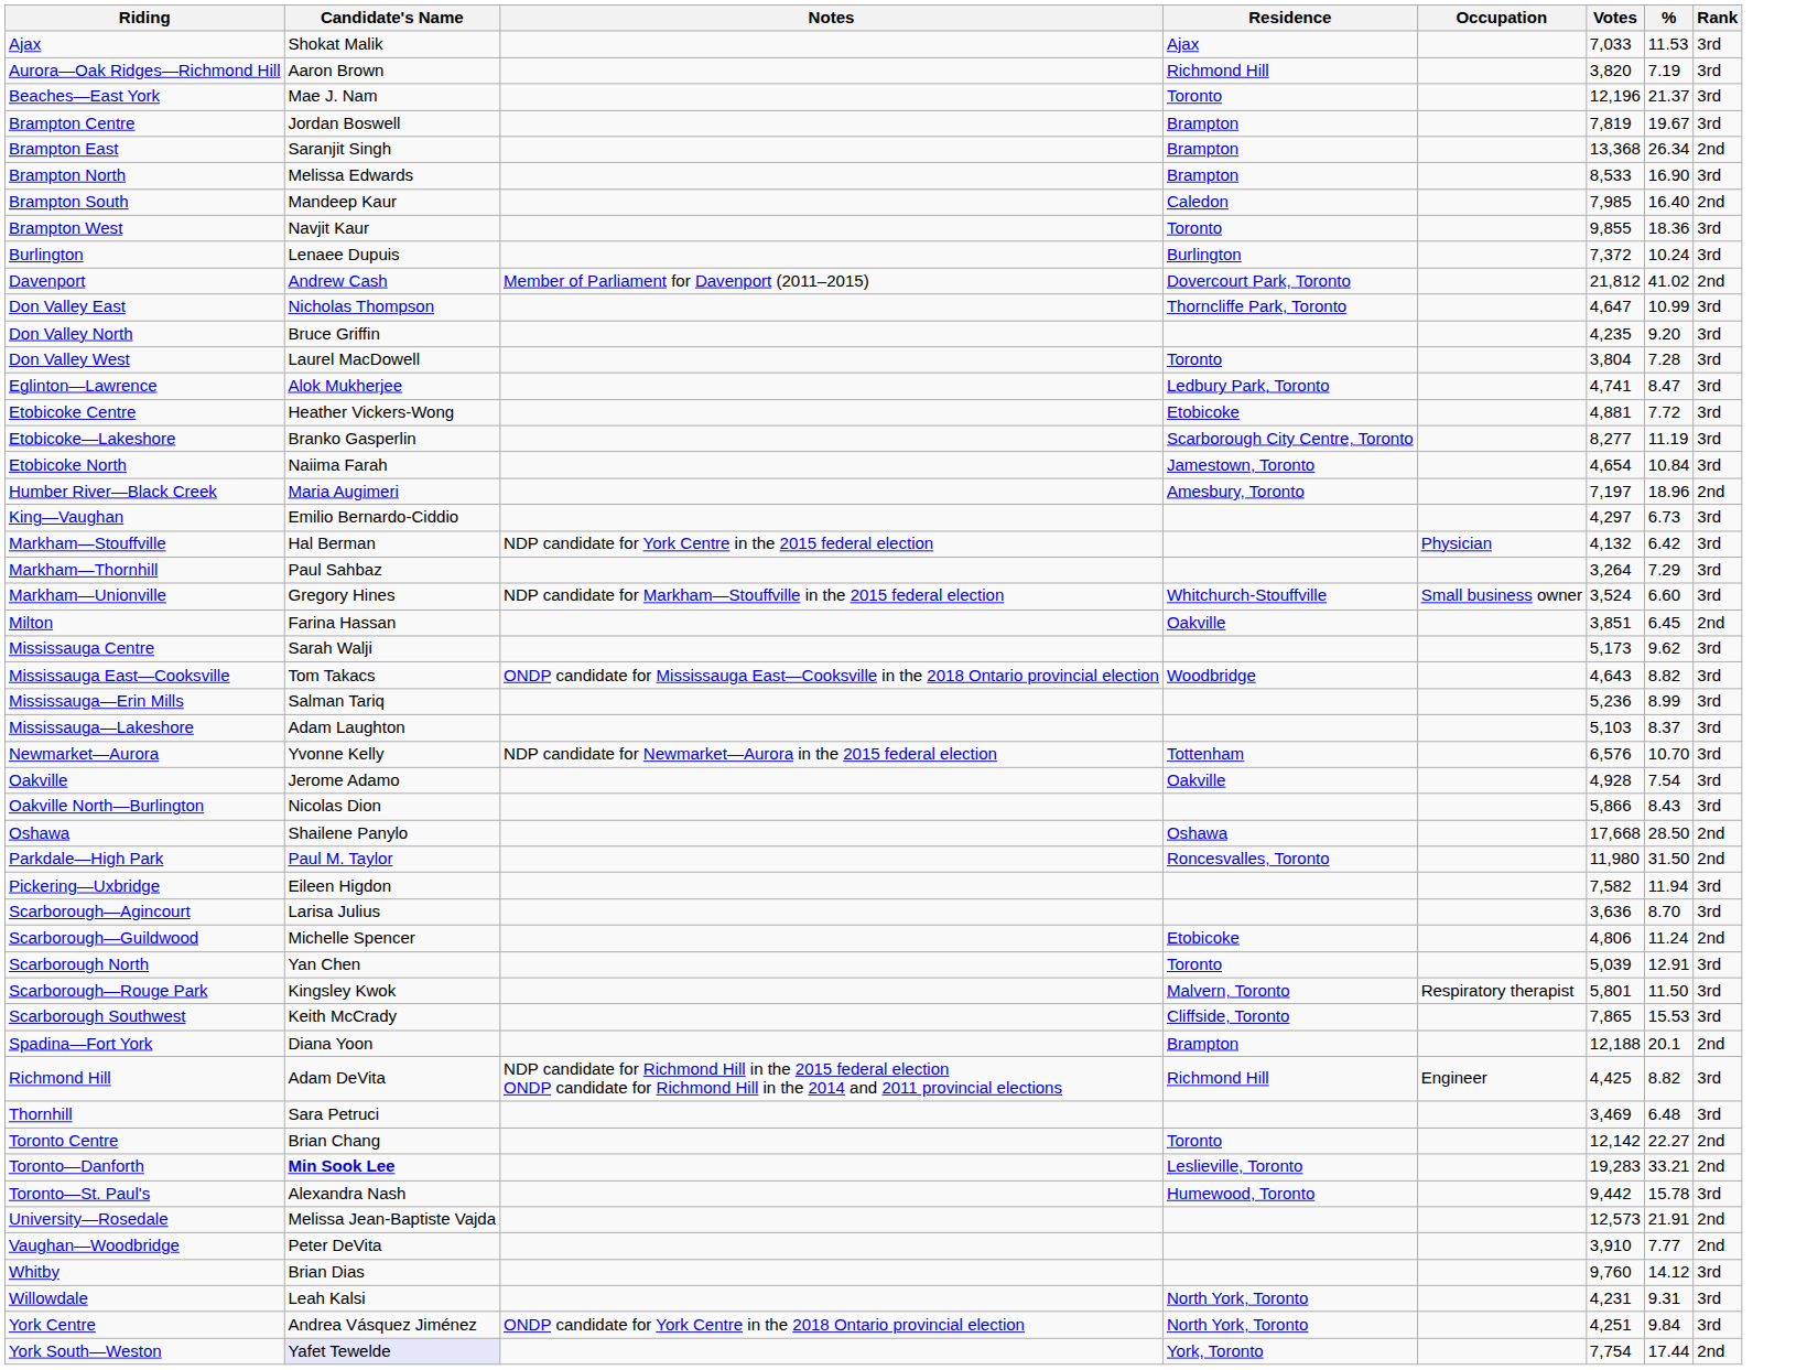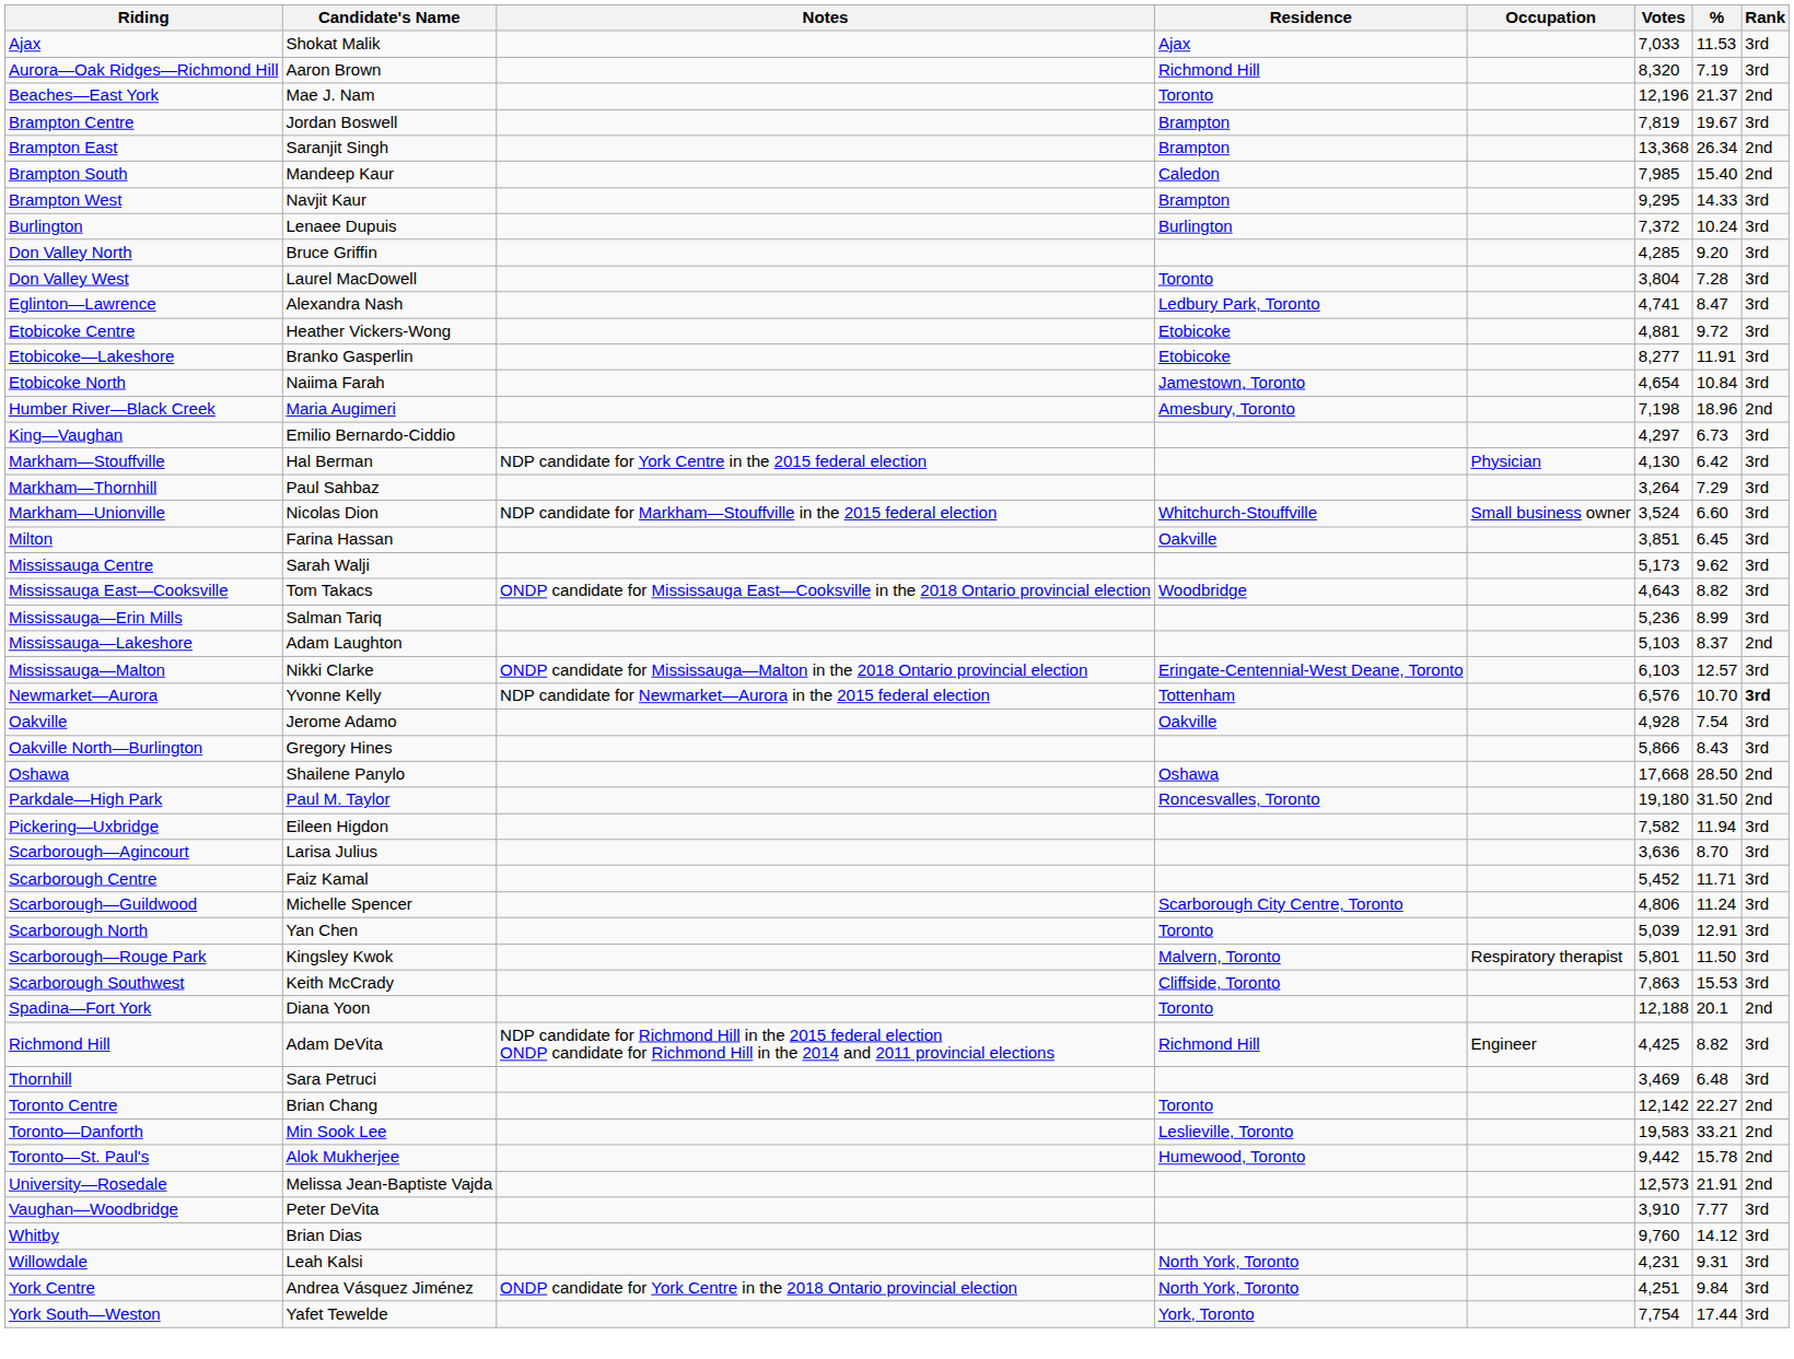Aurora—Oak Ridges—Richmond Hill | Votes: 3,820 -> 8,320
Beaches—East York | Rank: 3rd -> 2nd
- row: Brampton North | Melissa Edwards | Brampton | 8,533 | 16.90 | 3rd
Brampton South | %: 16.40 -> 15.40
Brampton West | Residence: Toronto -> Brampton
Brampton West | Votes: 9,855 -> 9,295
Brampton West | %: 18.36 -> 14.33
- row: Davenport | Andrew Cash | Member of Parliament for Davenport (2011–2015) | Dovercourt Park, Toronto | 21,812 | 41.02 | 2nd
- row: Don Valley East | Nicholas Thompson | Thorncliffe Park, Toronto | 4,647 | 10.99 | 3rd
Don Valley North | Votes: 4,235 -> 4,285
Eglinton—Lawrence | Candidate's Name: Alok Mukherjee -> Alexandra Nash
Etobicoke Centre | %: 7.72 -> 9.72
Etobicoke—Lakeshore | Residence: Scarborough City Centre, Toronto -> Etobicoke
Etobicoke—Lakeshore | %: 11.19 -> 11.91
Humber River—Black Creek | Votes: 7,197 -> 7,198
Markham—Stouffville | Votes: 4,132 -> 4,130
Markham—Unionville | Candidate's Name: Gregory Hines -> Nicolas Dion
Milton | Rank: 2nd -> 3rd
Mississauga—Lakeshore | Rank: 3rd -> 2nd
+ row: Mississauga—Malton | Nikki Clarke | ONDP candidate for Mississauga—Malton in the 2018 Ontario provincial election | Eringate-Centennial-West Deane, Toronto | 6,103 | 12.57 | 3rd
Newmarket—Aurora | Rank: normal -> bold
Oakville North—Burlington | Candidate's Name: Nicolas Dion -> Gregory Hines
Parkdale—High Park | Votes: 11,980 -> 19,180
+ row: Scarborough Centre | Faiz Kamal | 5,452 | 11.71 | 3rd
Scarborough—Guildwood | Residence: Etobicoke -> Scarborough City Centre, Toronto
Scarborough—Guildwood | Rank: 2nd -> 3rd
Scarborough Southwest | Votes: 7,865 -> 7,863
Spadina—Fort York | Residence: Brampton -> Toronto
Toronto—Danforth | Candidate's Name: bold -> normal
Toronto—Danforth | Votes: 19,283 -> 19,583
Toronto—St. Paul's | Candidate's Name: Alexandra Nash -> Alok Mukherjee
Toronto—St. Paul's | Rank: 3rd -> 2nd
Vaughan—Woodbridge | Rank: 2nd -> 3rd
York South—Weston | Candidate's Name: lavender background -> no background
York South—Weston | Rank: 2nd -> 3rd
